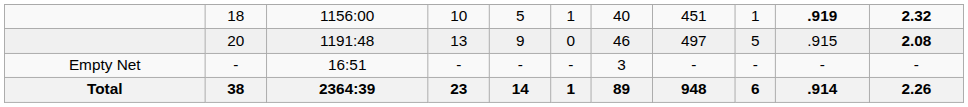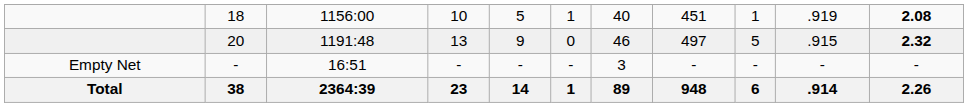18 | column 10: bold -> normal
18 | column 11: 2.32 -> 2.08
20 | column 11: 2.08 -> 2.32
